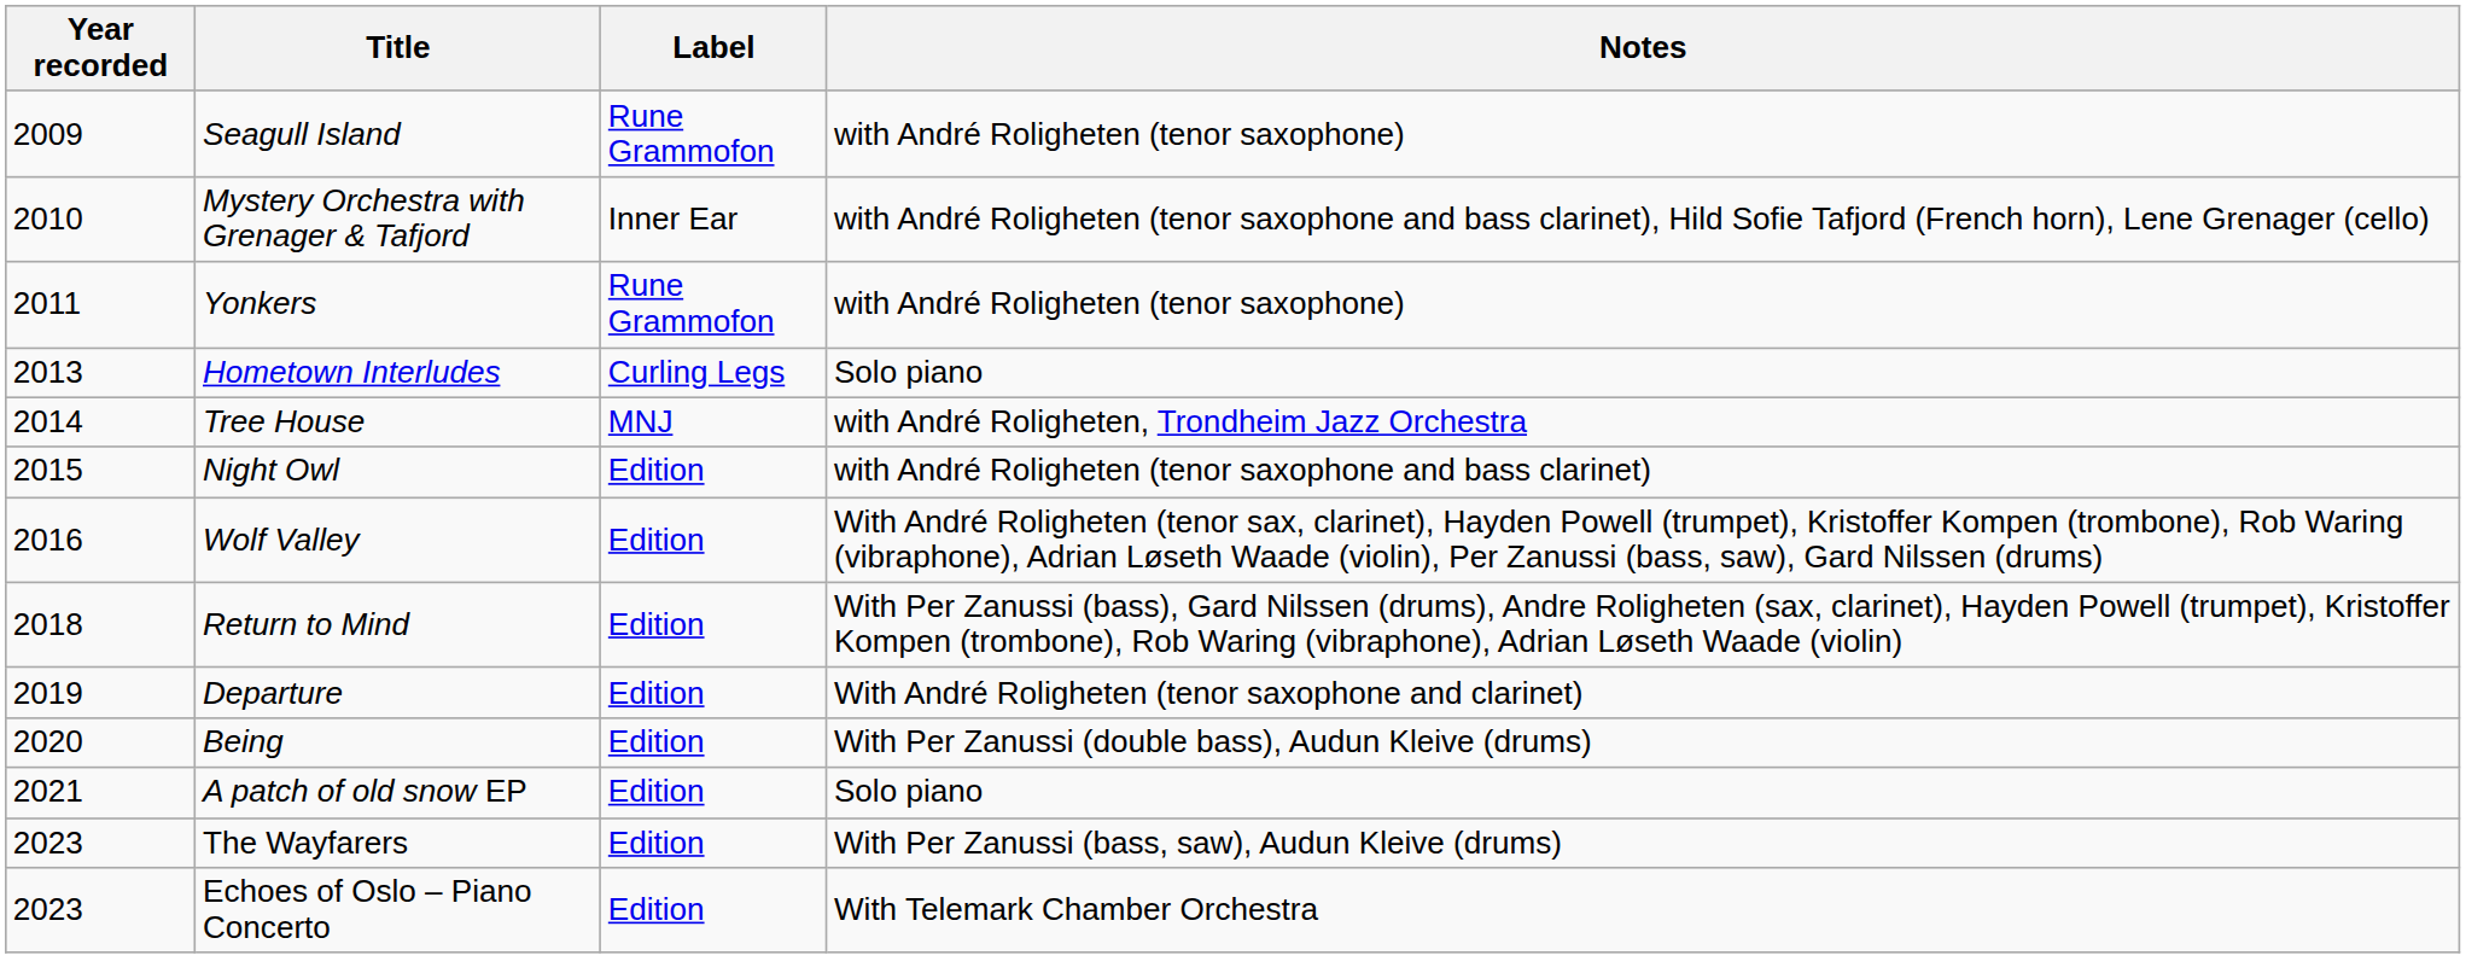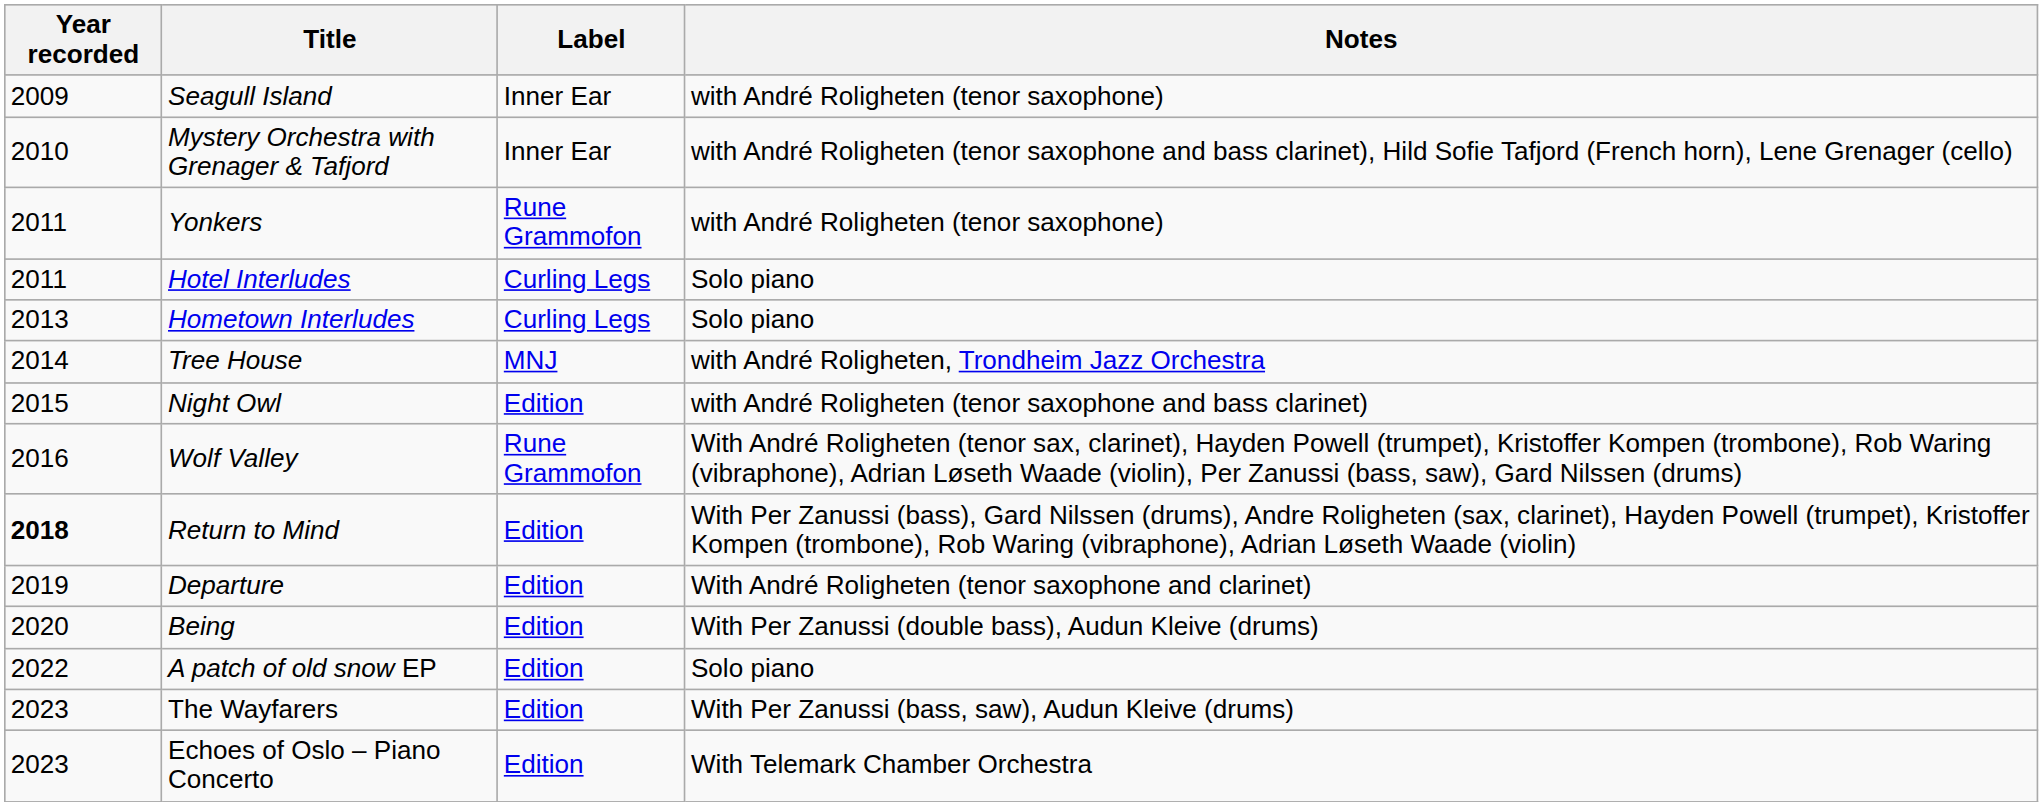Seagull Island | Label: Rune Grammofon -> Inner Ear
+ row: 2011 | Hotel Interludes | Curling Legs | Solo piano
Wolf Valley | Label: Edition -> Rune Grammofon
Return to Mind | Year recorded: normal -> bold
A patch of old snow EP | Year recorded: 2021 -> 2022
